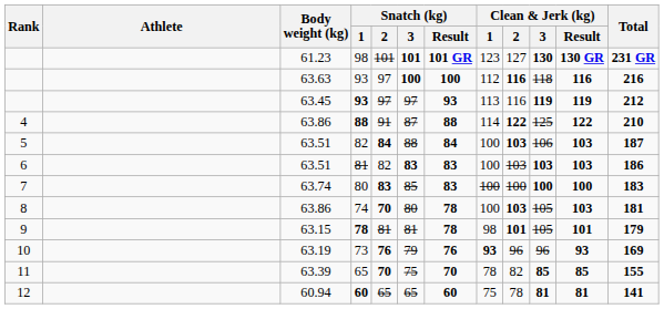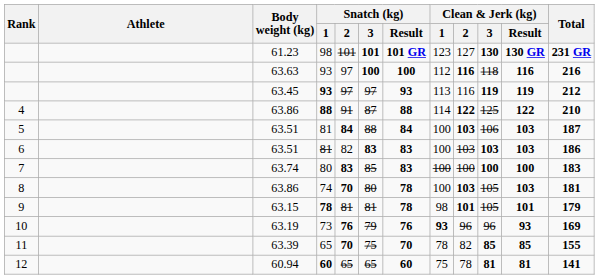5 | Snatch (kg) / 1: 82 -> 81
